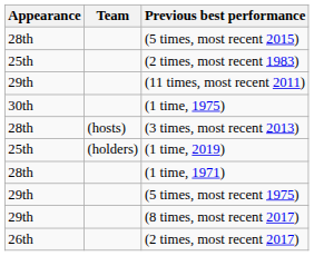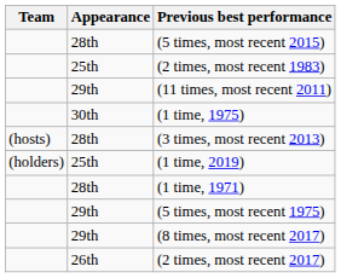columns swapped: Team <-> Appearance
